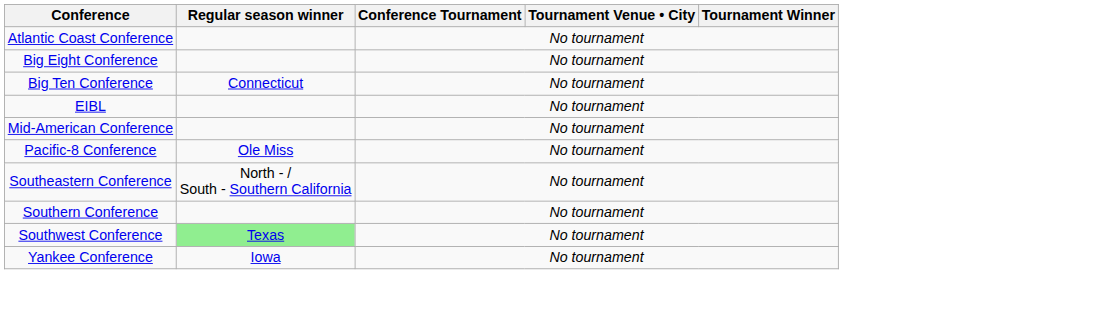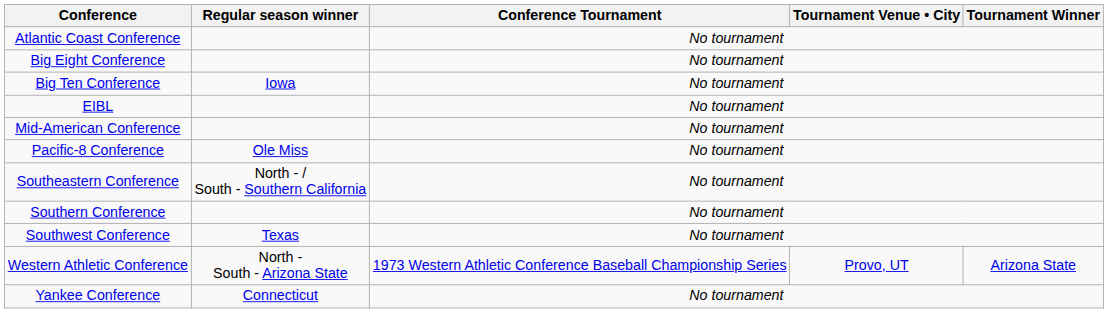Big Ten Conference | Regular season winner: Connecticut -> Iowa
Southwest Conference | Regular season winner: lightgreen background -> no background
+ row: Western Athletic Conference | North - South - Arizona State | 1973 Western Athletic Conference Baseball Championship Series | Provo, UT | Arizona State
Yankee Conference | Regular season winner: Iowa -> Connecticut
